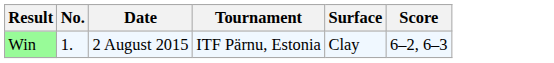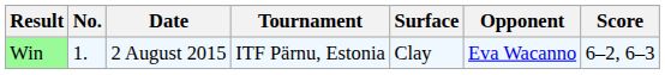+ column: Opponent | Eva Wacanno
